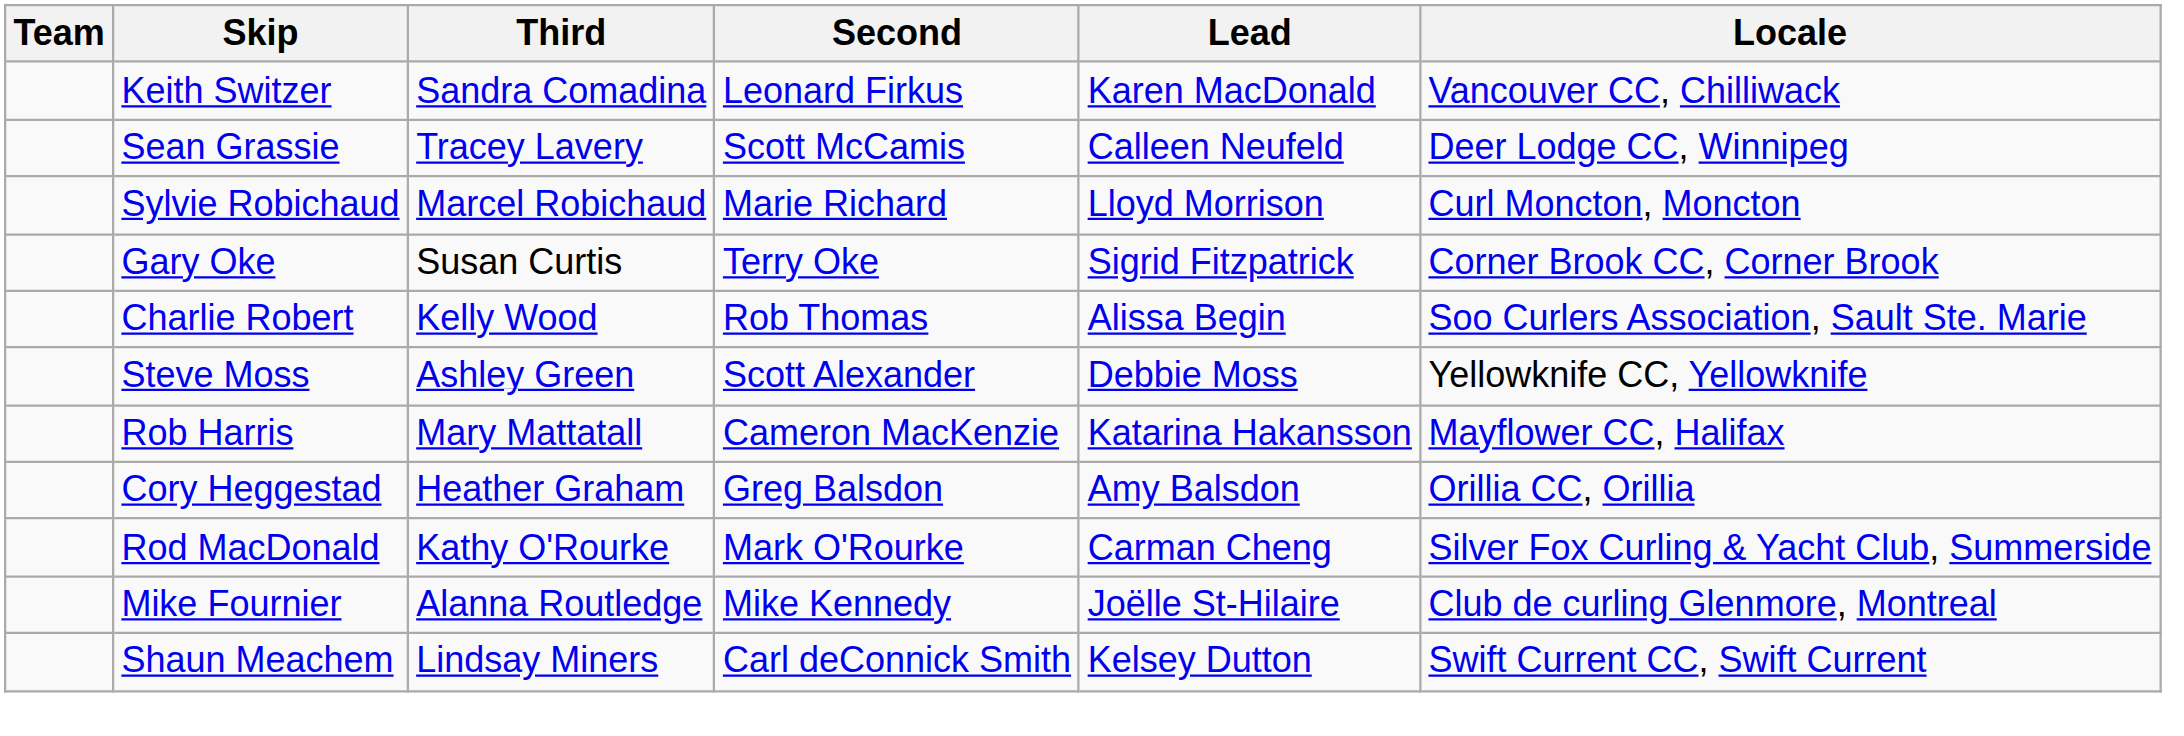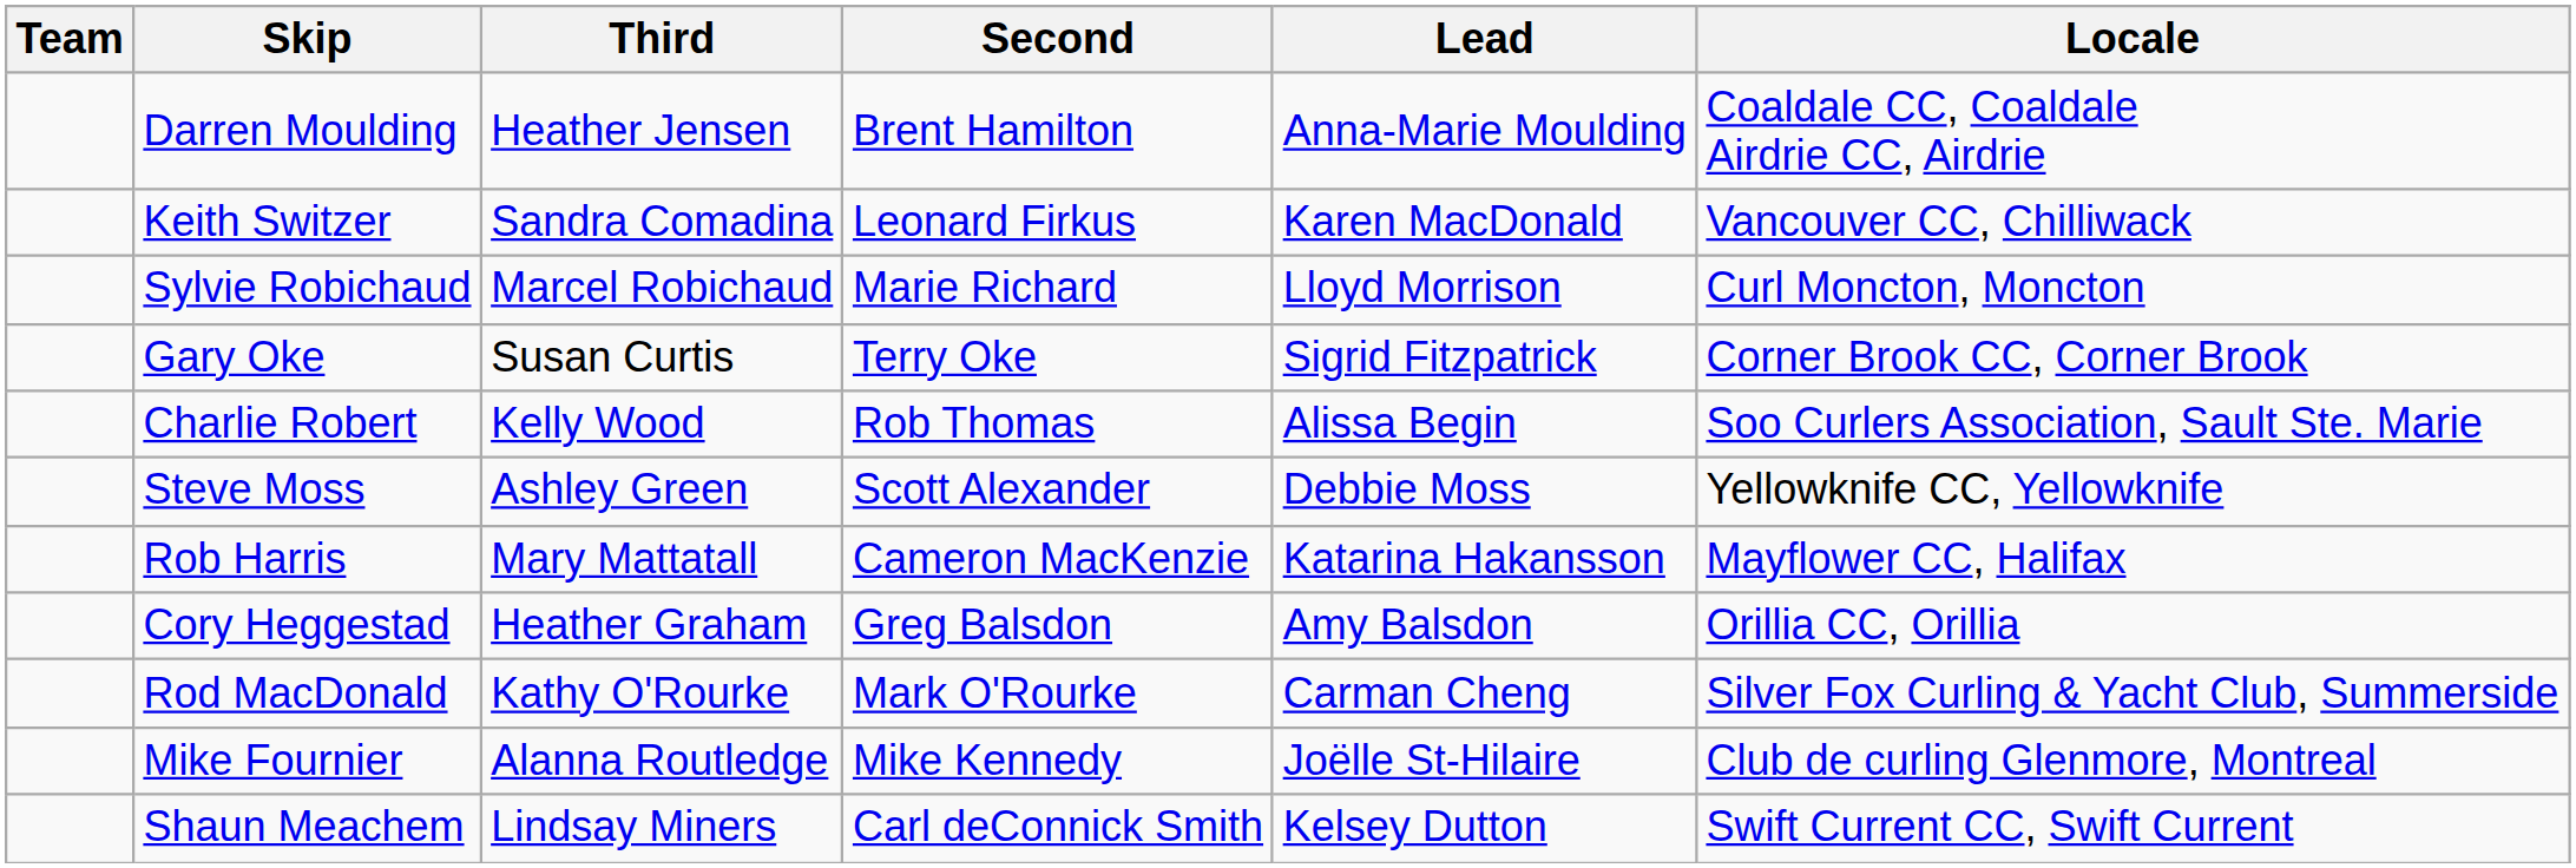+ row: Darren Moulding | Heather Jensen | Brent Hamilton | Anna-Marie Moulding | Coaldale CC, Coaldale Airdrie CC, Airdrie
- row: Sean Grassie | Tracey Lavery | Scott McCamis | Calleen Neufeld | Deer Lodge CC, Winnipeg
